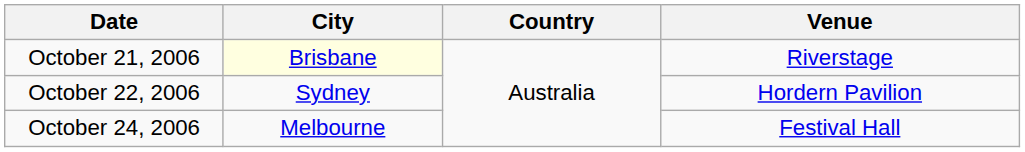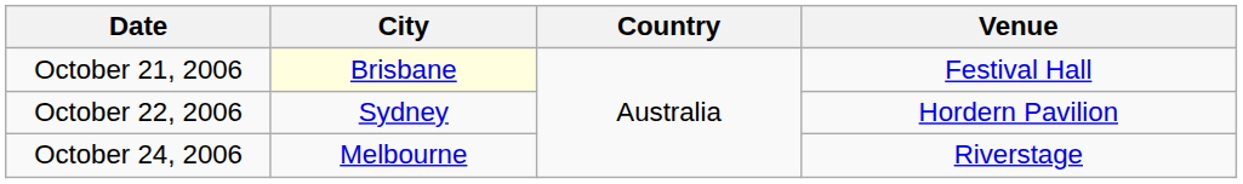October 21, 2006 | Venue: Riverstage -> Festival Hall
October 24, 2006 | Venue: Festival Hall -> Riverstage
